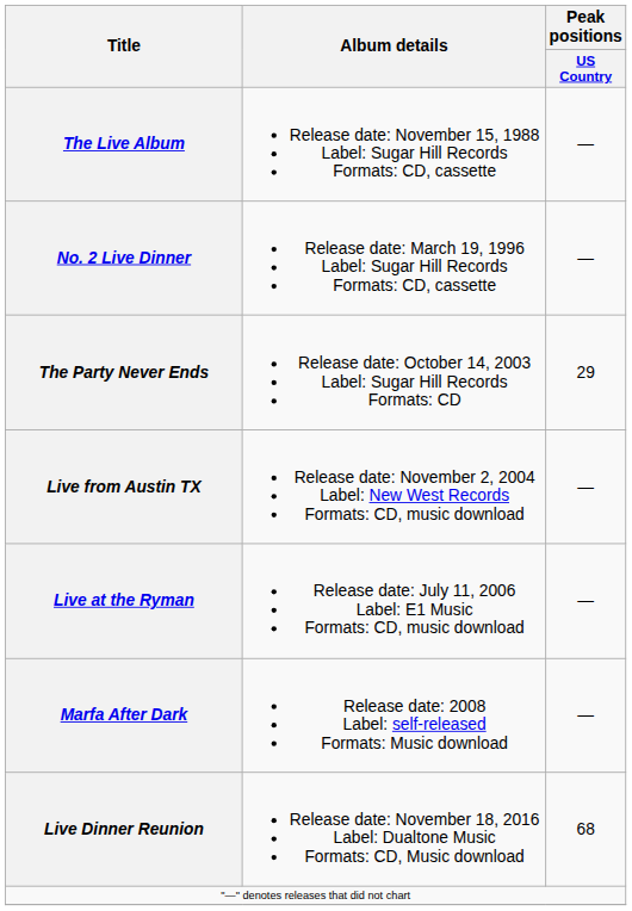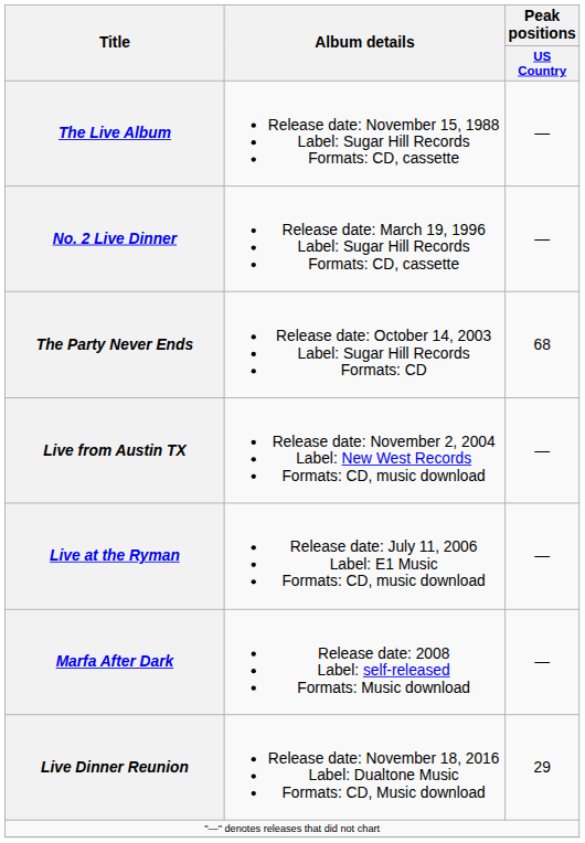The Party Never Ends | Peak positions / US Country: 29 -> 68
Live Dinner Reunion | Peak positions / US Country: 68 -> 29
